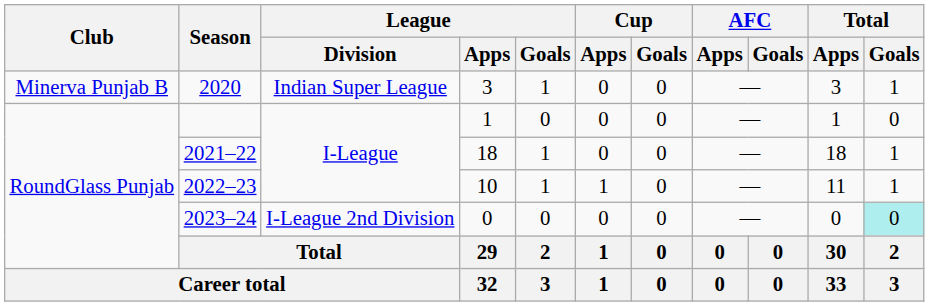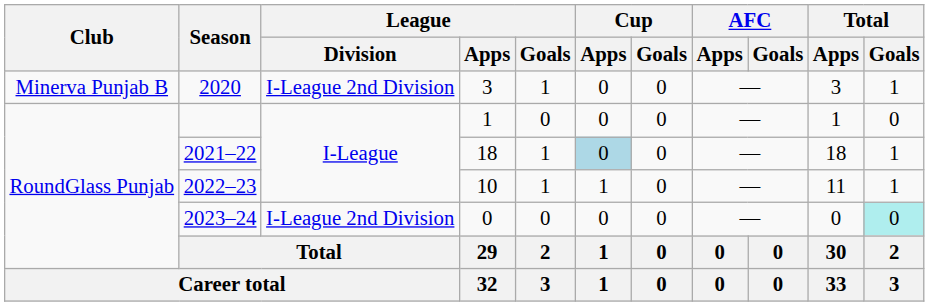2020 | League / Division: Indian Super League -> I-League 2nd Division
2021–22 | Cup / Apps: no background -> lightblue background
